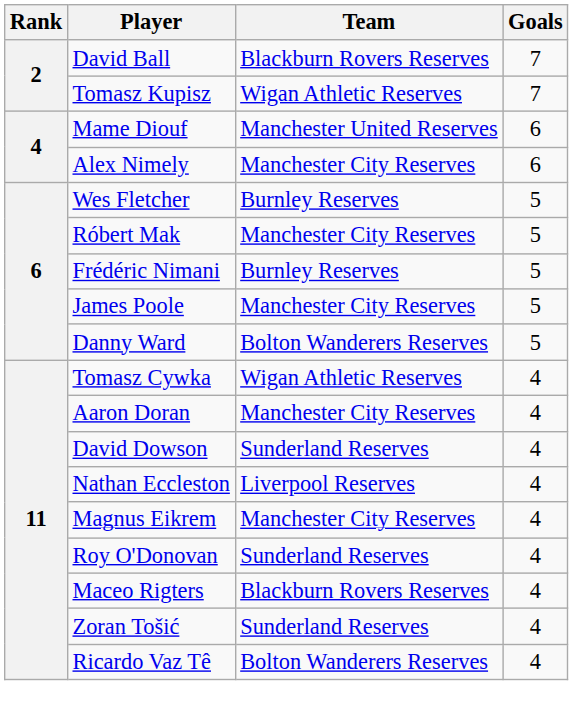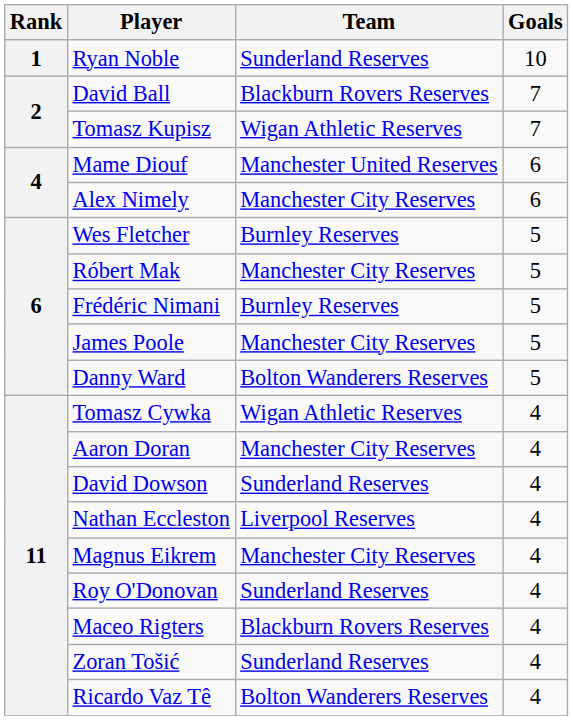+ row: 1 | Ryan Noble | Sunderland Reserves | 10
